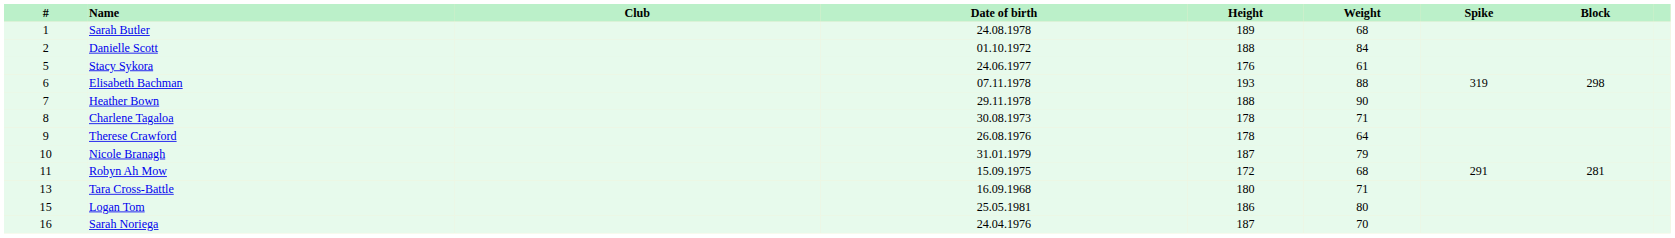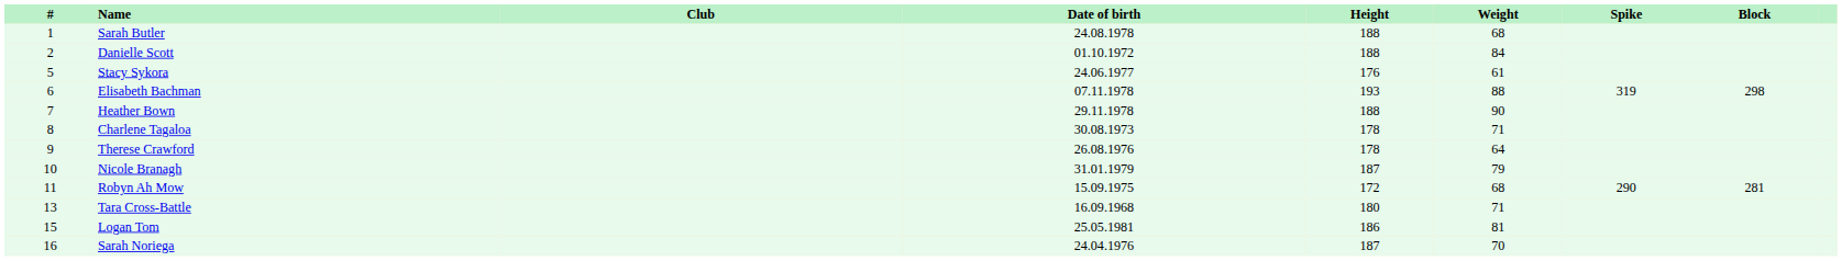Sarah Butler | Height: 189 -> 188
Robyn Ah Mow | Spike: 291 -> 290
Logan Tom | Weight: 80 -> 81
